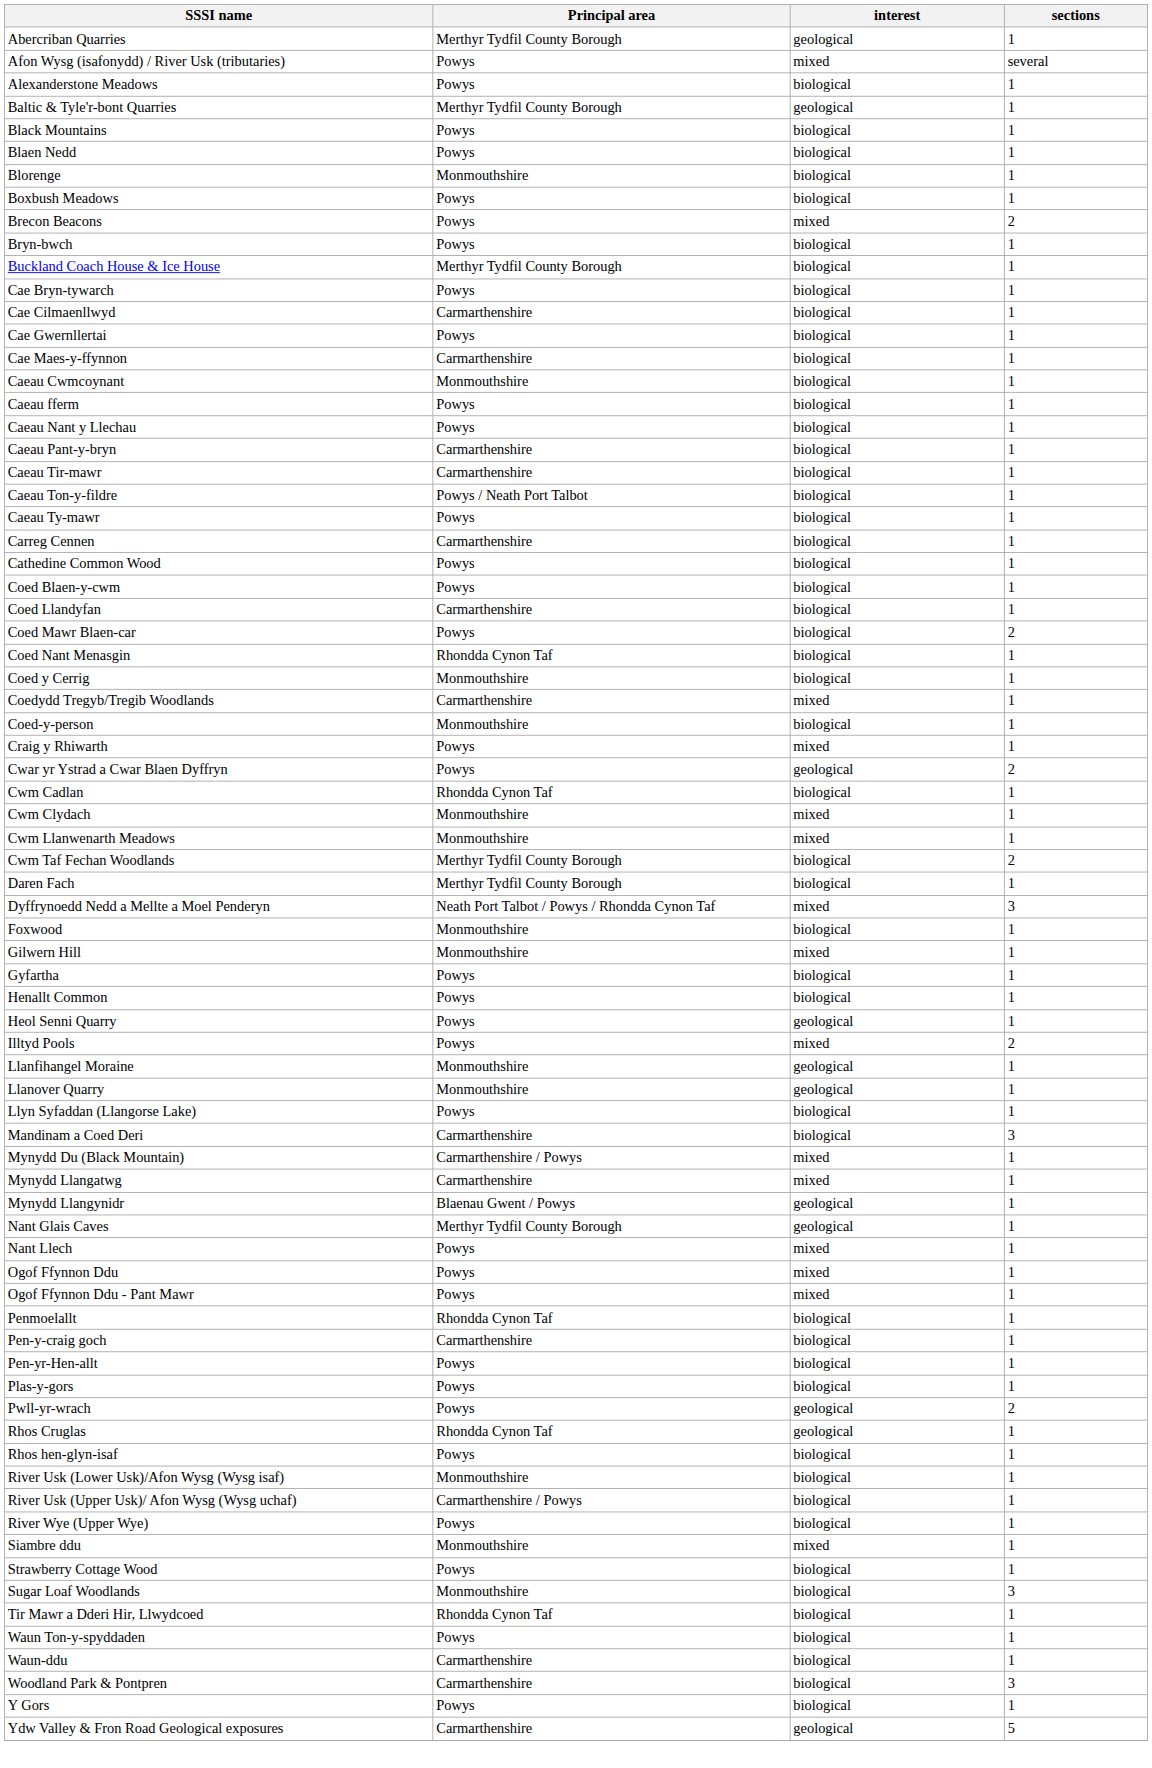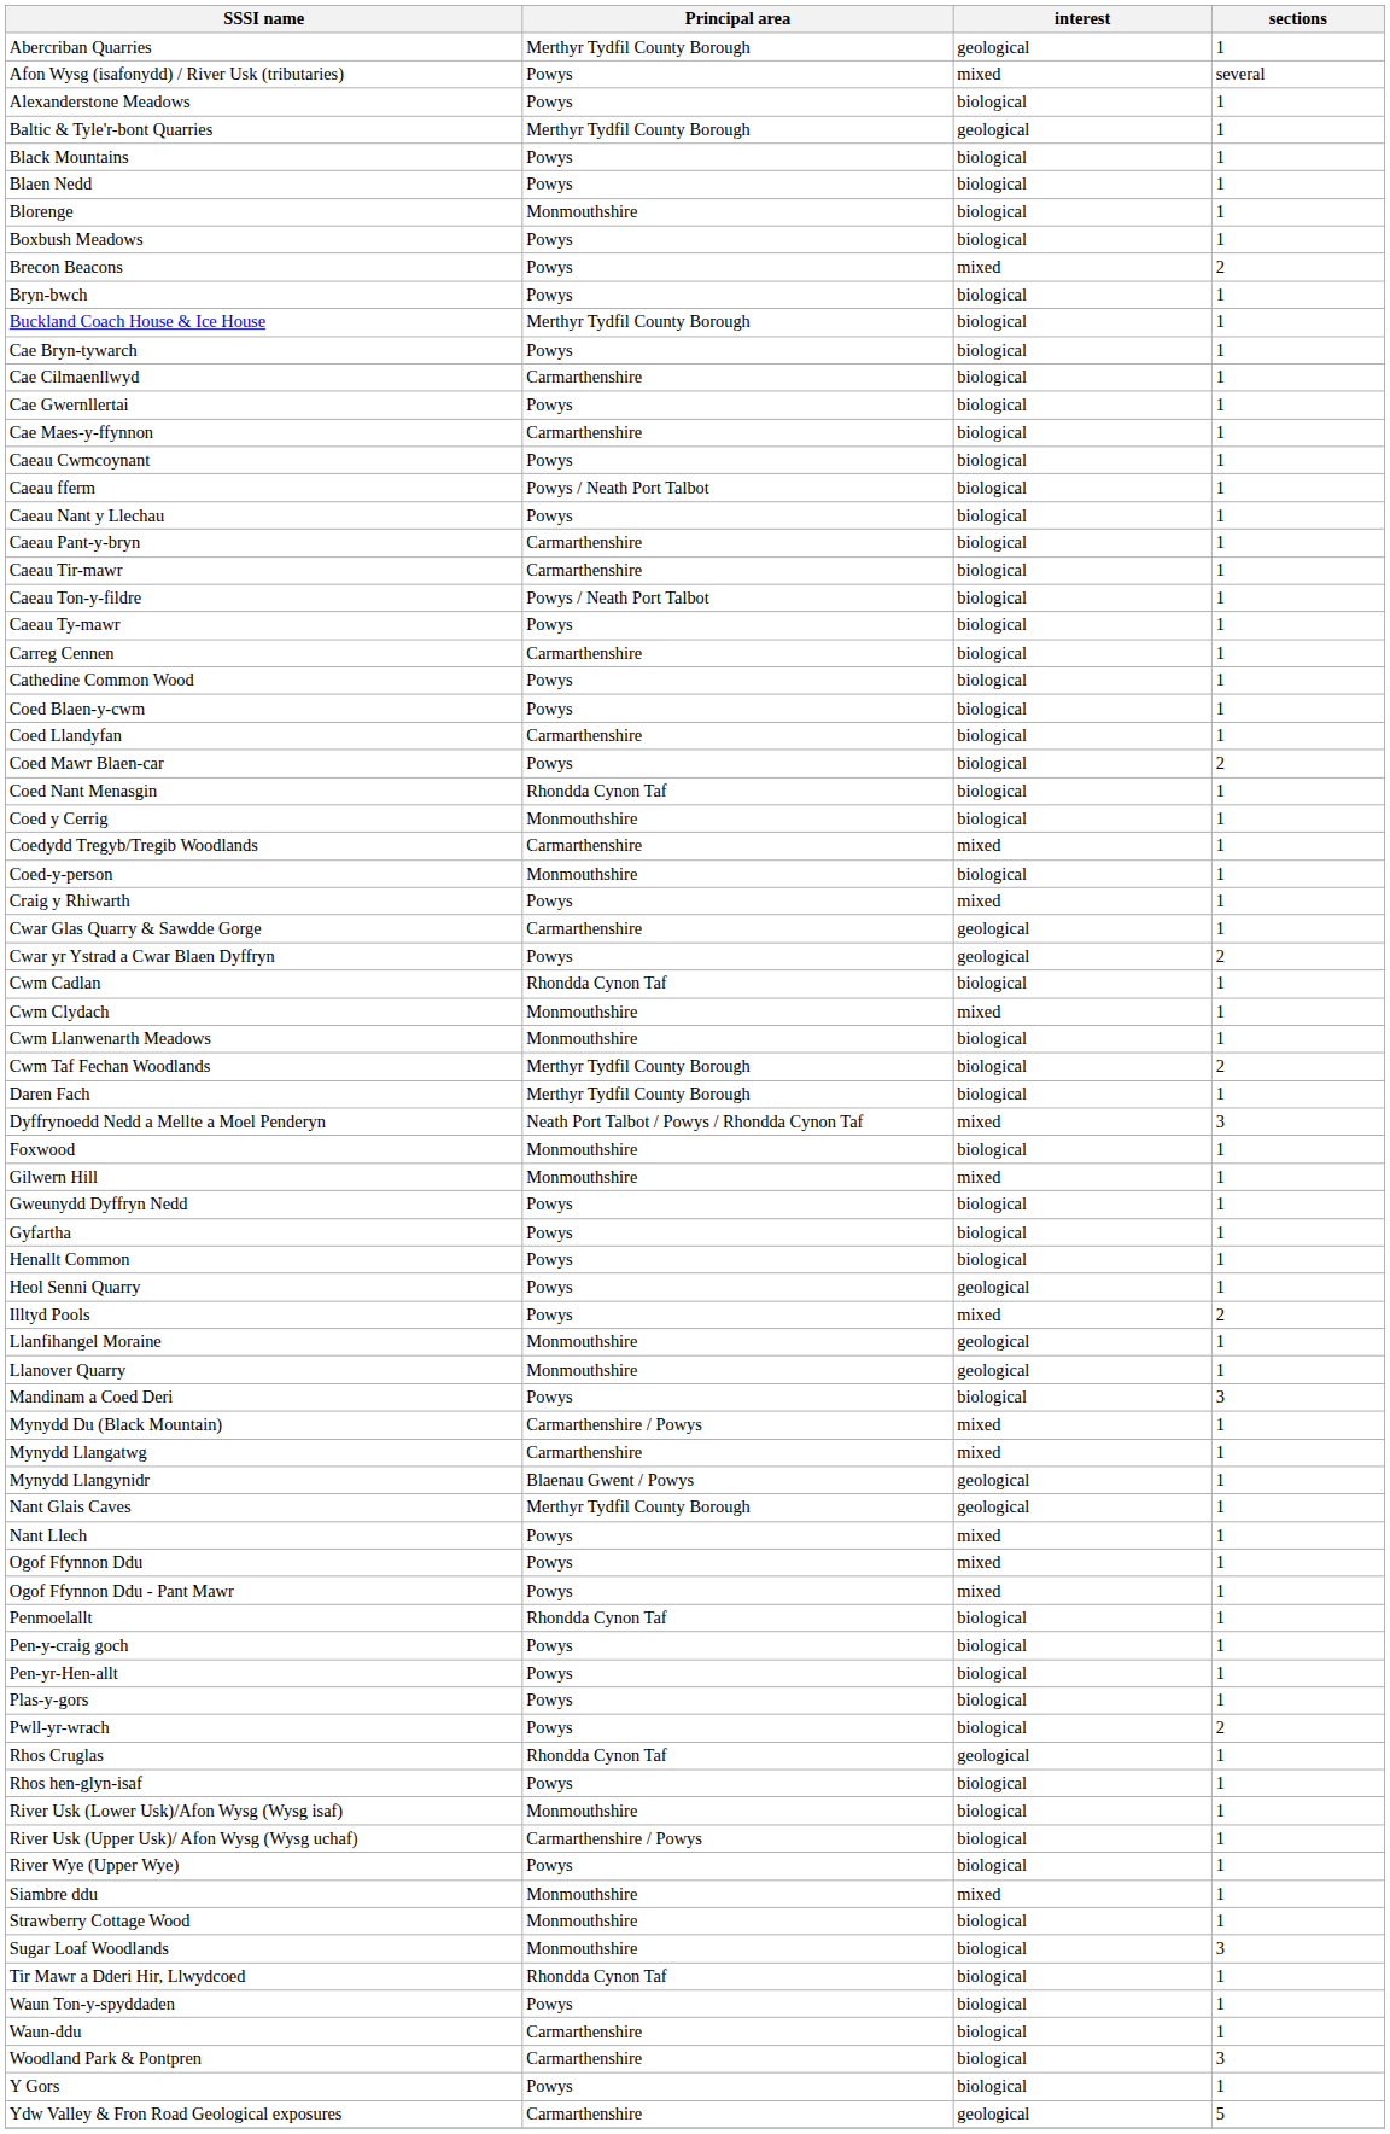Caeau Cwmcoynant | Principal area: Monmouthshire -> Powys
Caeau fferm | Principal area: Powys -> Powys / Neath Port Talbot
+ row: Cwar Glas Quarry & Sawdde Gorge | Carmarthenshire | geological | 1
Cwm Llanwenarth Meadows | interest: mixed -> biological
+ row: Gweunydd Dyffryn Nedd | Powys | biological | 1
- row: Llyn Syfaddan (Llangorse Lake) | Powys | biological | 1
Mandinam a Coed Deri | Principal area: Carmarthenshire -> Powys
Pen-y-craig goch | Principal area: Carmarthenshire -> Powys
Pwll-yr-wrach | interest: geological -> biological
Strawberry Cottage Wood | Principal area: Powys -> Monmouthshire
